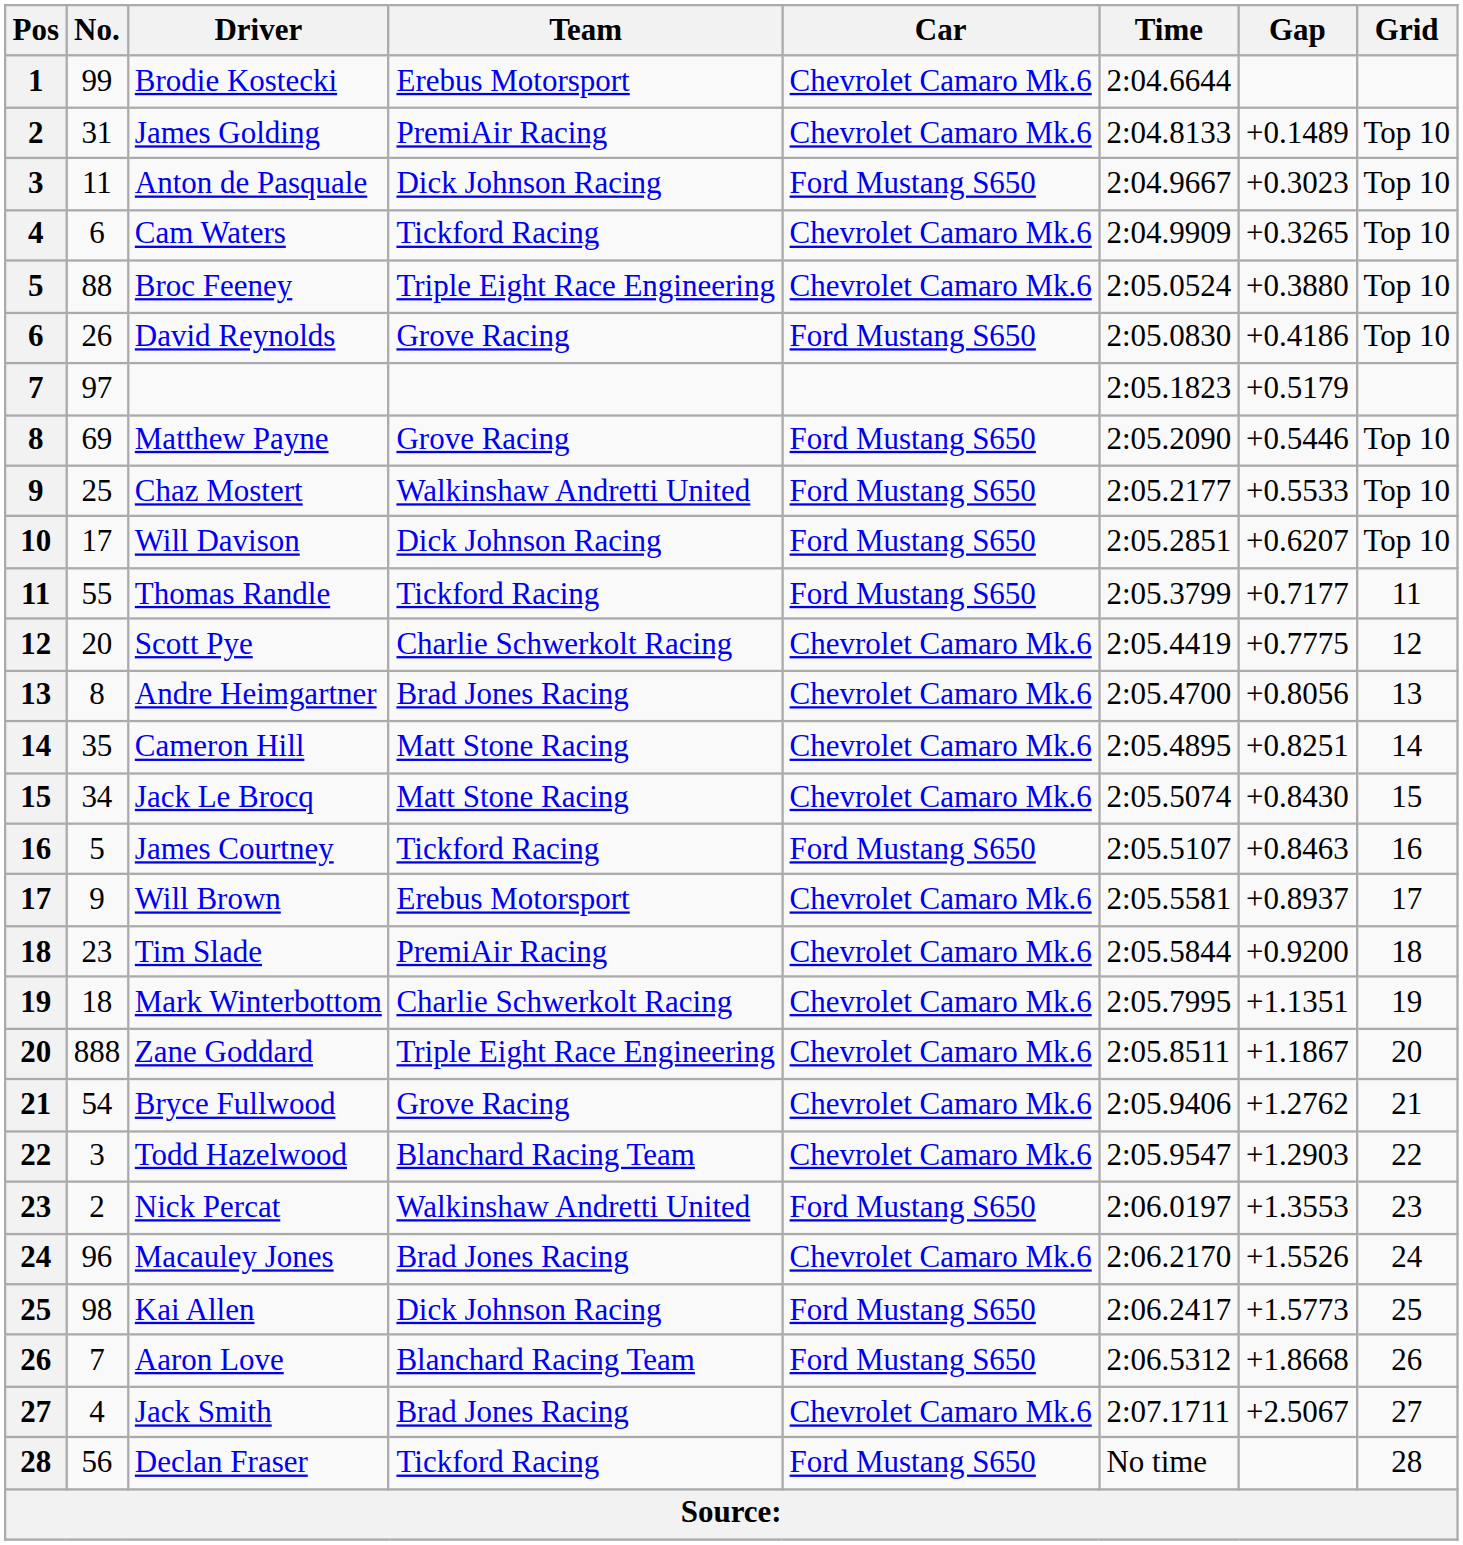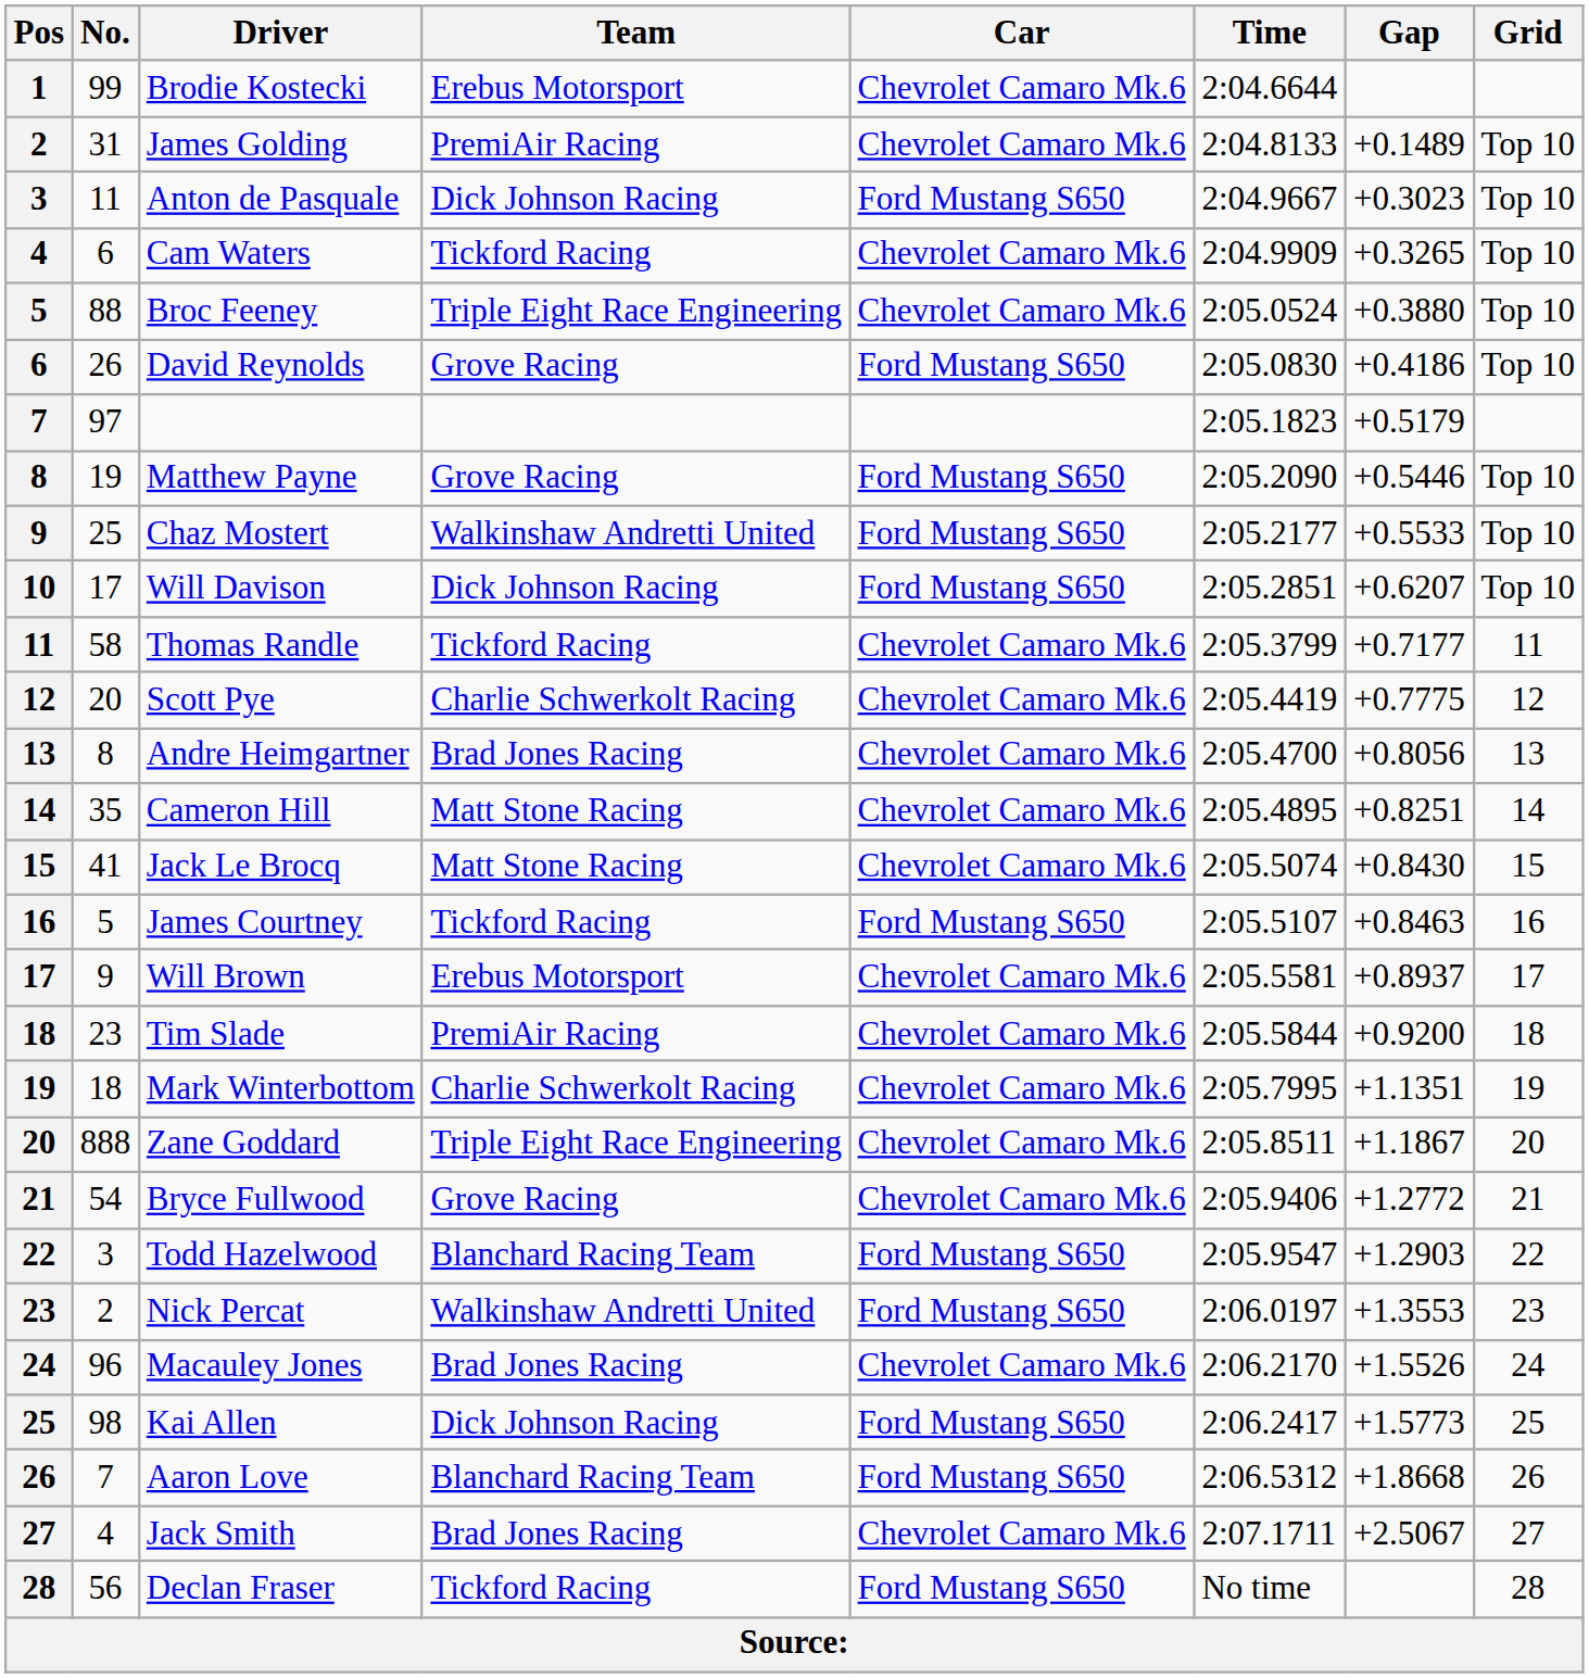Matthew Payne | No.: 69 -> 19
Thomas Randle | No.: 55 -> 58
Thomas Randle | Car: Ford Mustang S650 -> Chevrolet Camaro Mk.6
Jack Le Brocq | No.: 34 -> 41
Bryce Fullwood | Gap: +1.2762 -> +1.2772
Todd Hazelwood | Car: Chevrolet Camaro Mk.6 -> Ford Mustang S650
